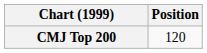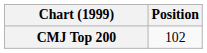CMJ Top 200 | Position: 120 -> 102
